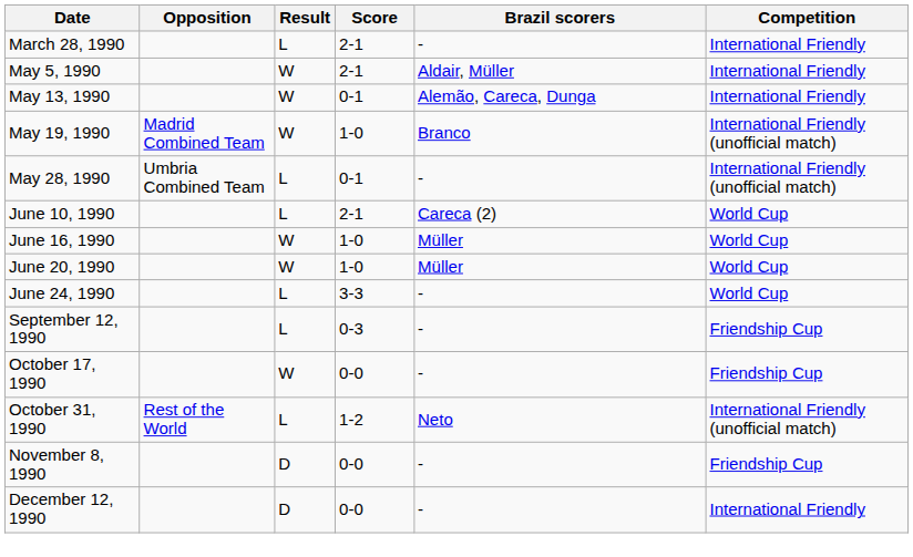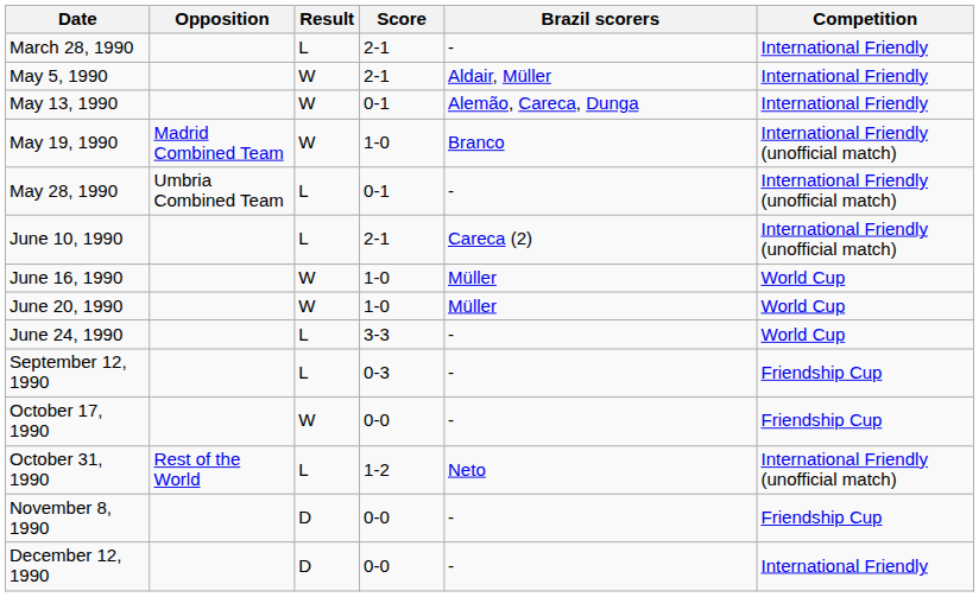June 10, 1990 | Competition: World Cup -> International Friendly (unofficial match)
